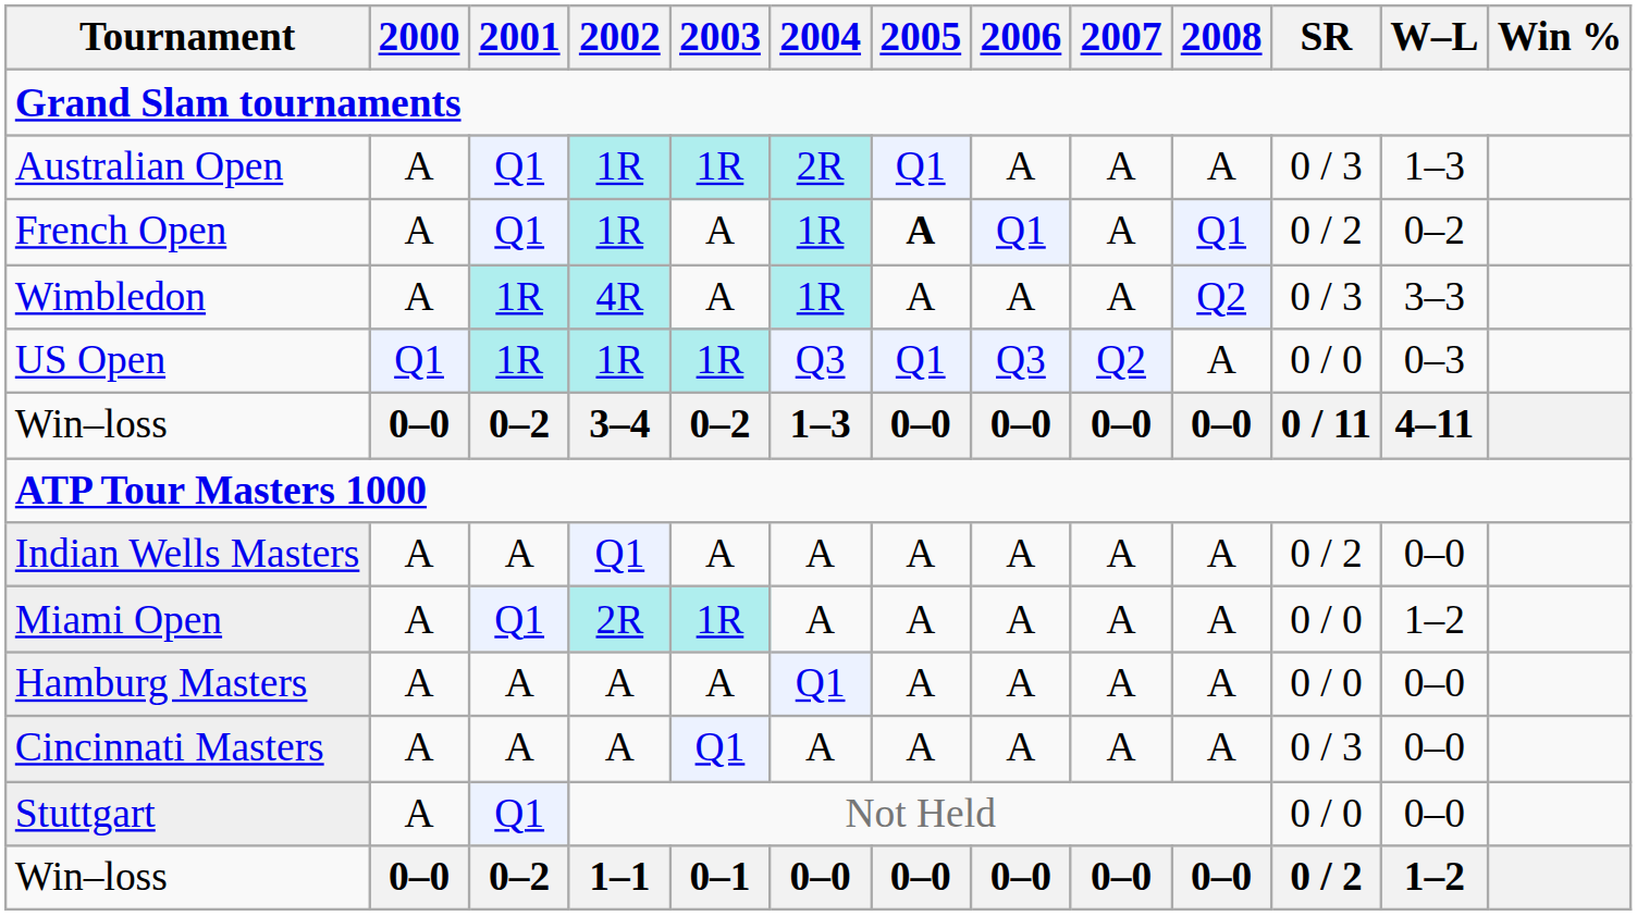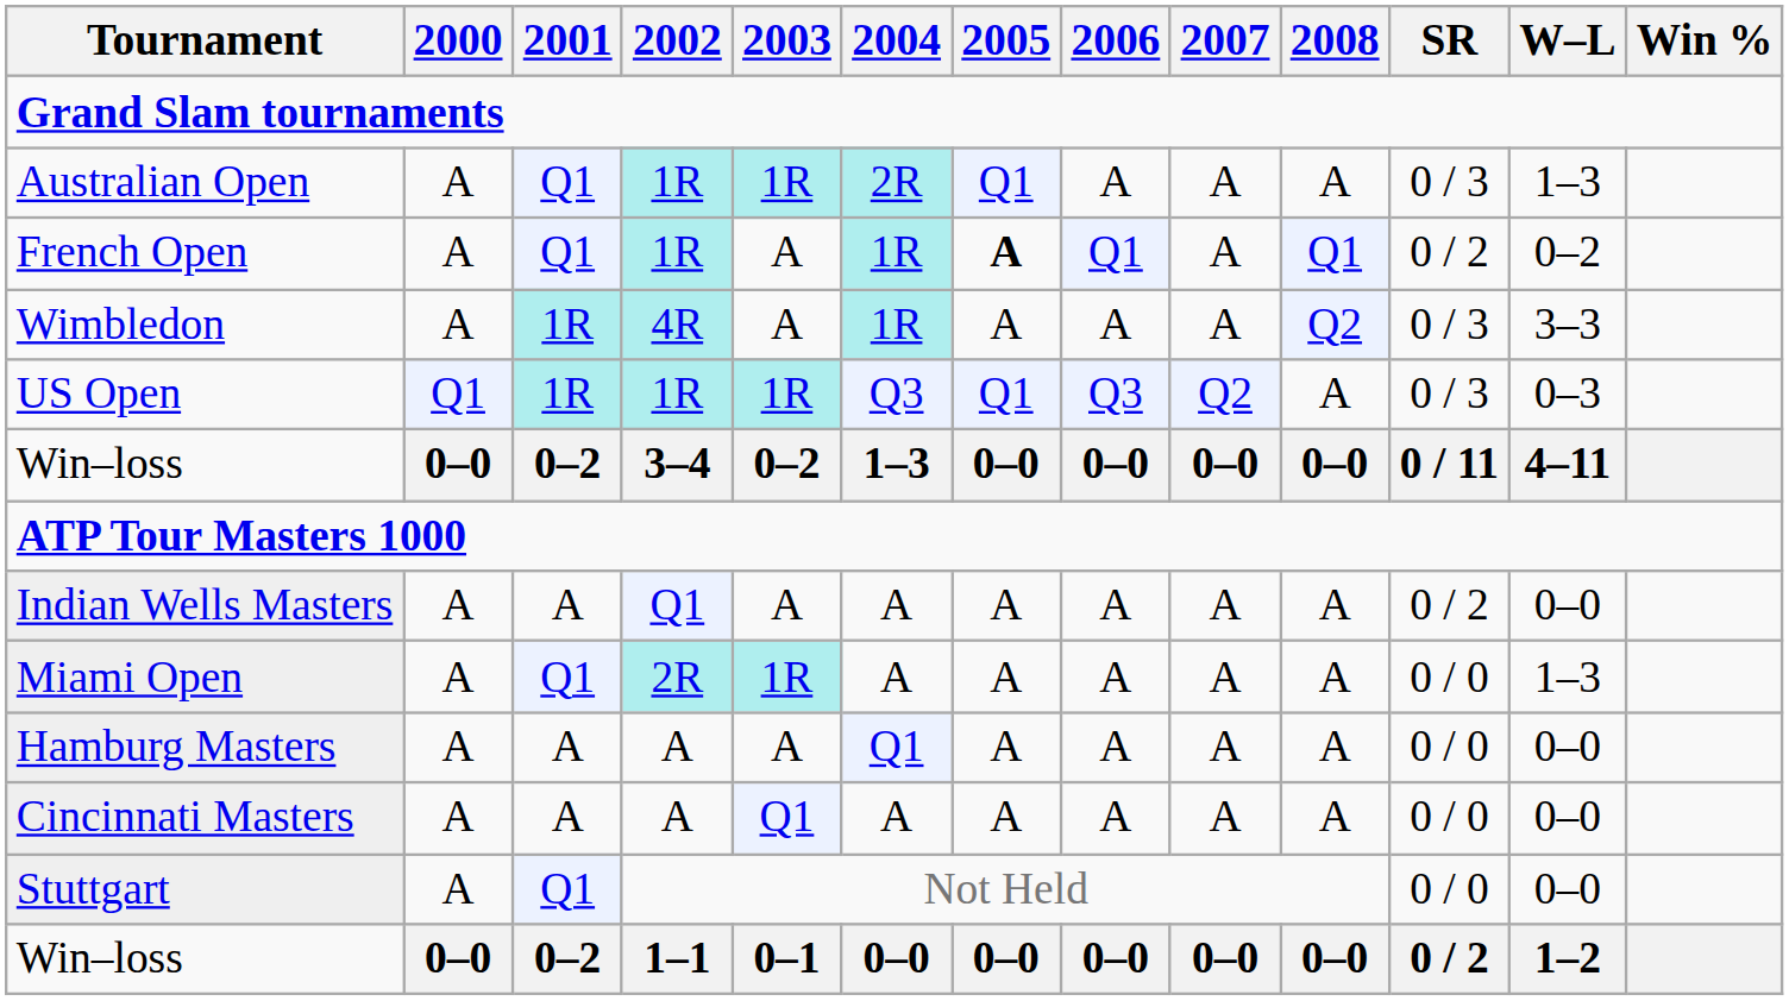US Open | SR: 0 / 0 -> 0 / 3
Miami Open | W–L: 1–2 -> 1–3
Cincinnati Masters | SR: 0 / 3 -> 0 / 0
